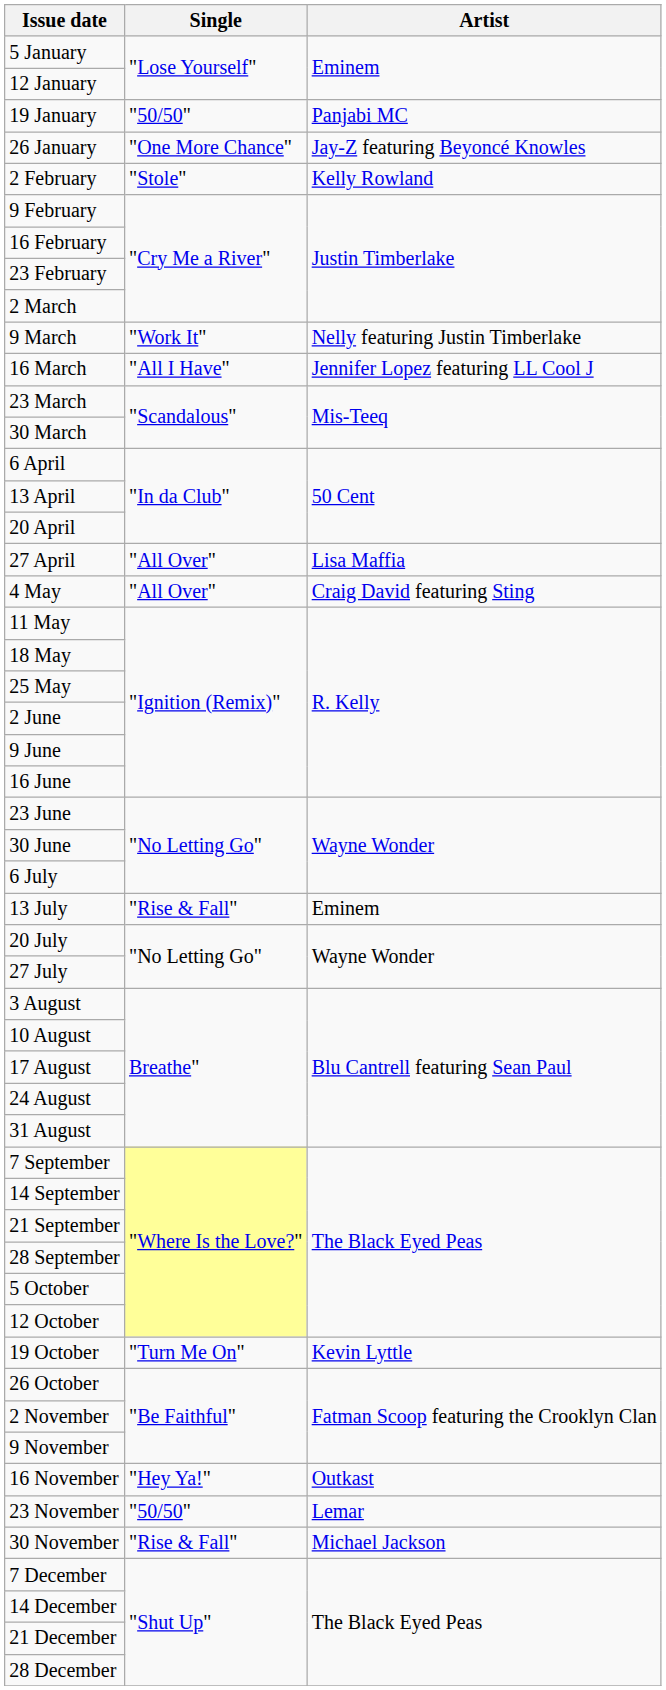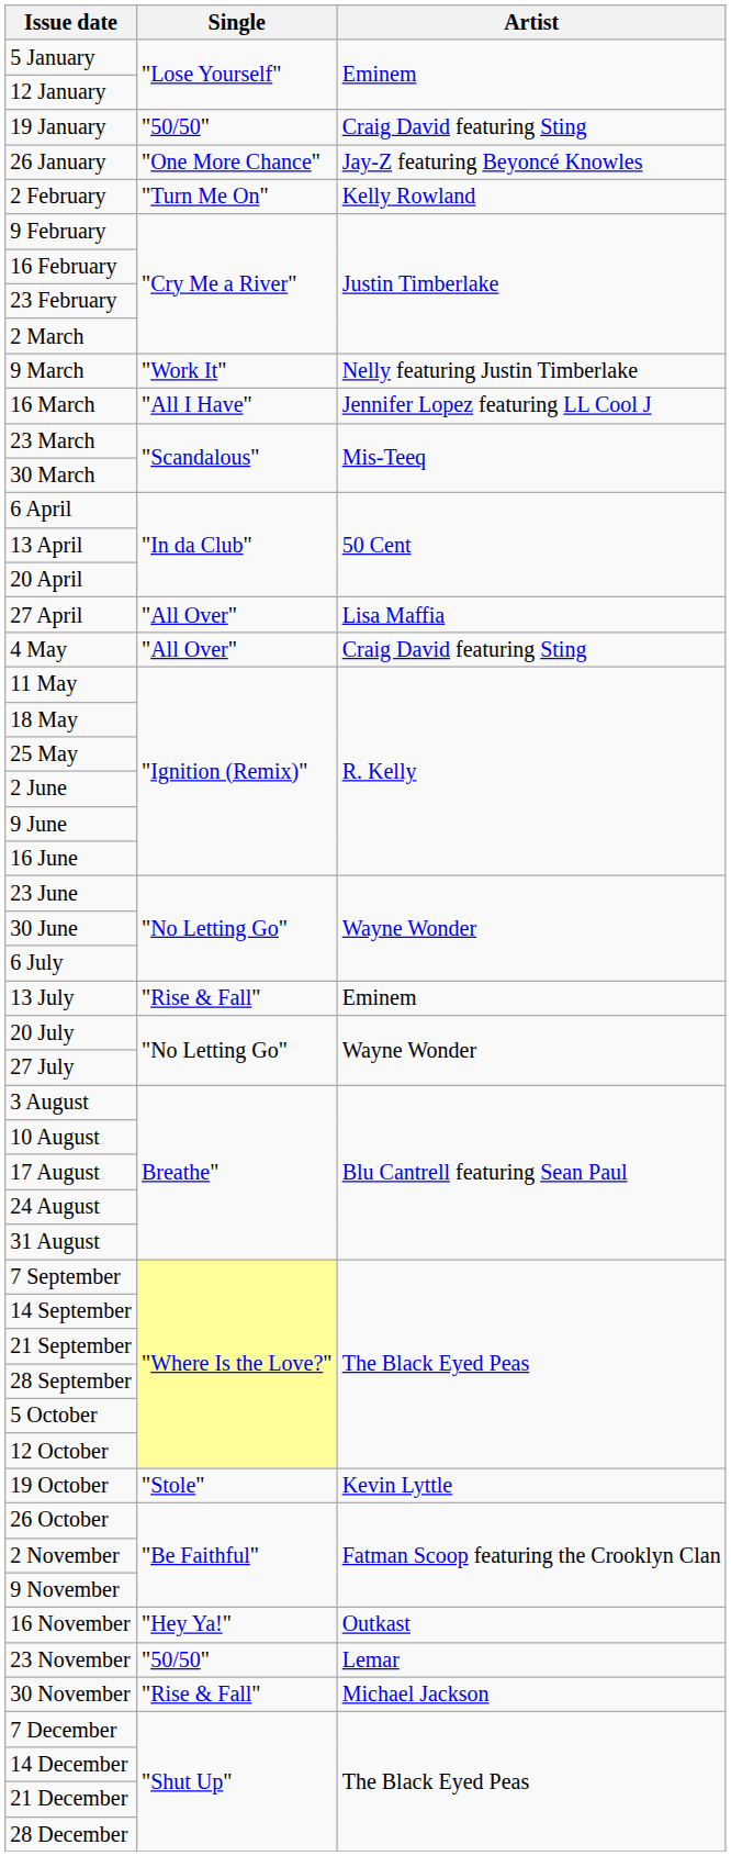19 January | Artist: Panjabi MC -> Craig David featuring Sting
2 February | Single: "Stole" -> "Turn Me On"
19 October | Single: "Turn Me On" -> "Stole"
